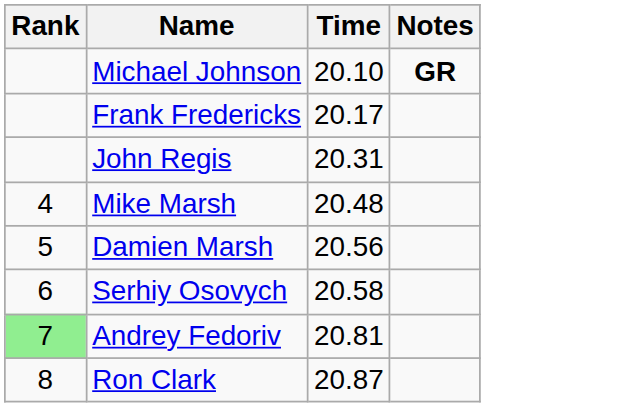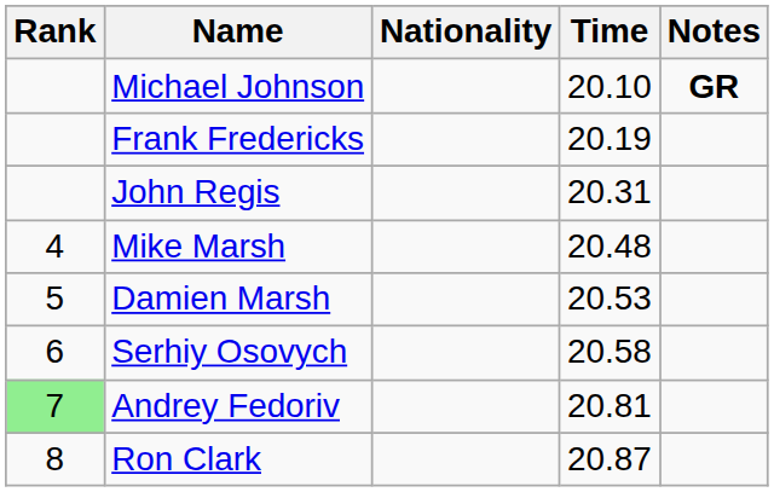+ column: Nationality
Frank Fredericks | Time: 20.17 -> 20.19
Damien Marsh | Time: 20.56 -> 20.53
